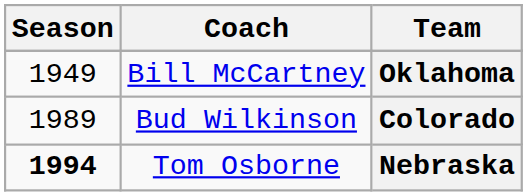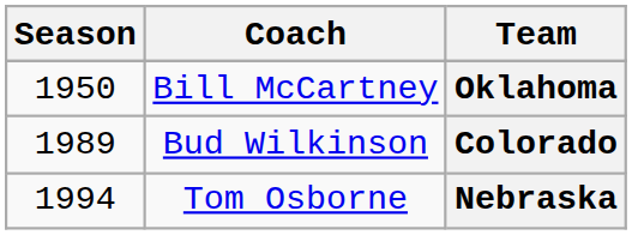Oklahoma | Season: 1949 -> 1950
Nebraska | Season: bold -> normal
